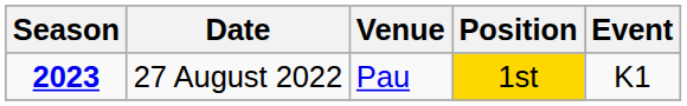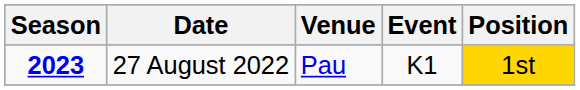columns swapped: Position <-> Event
